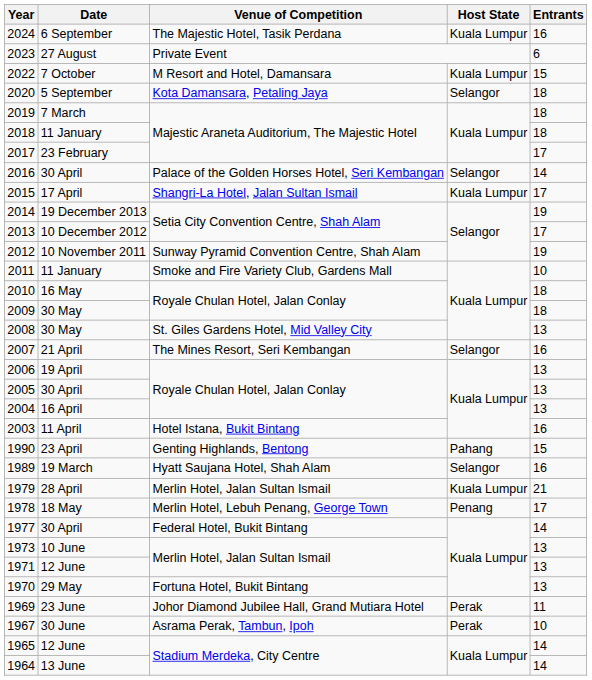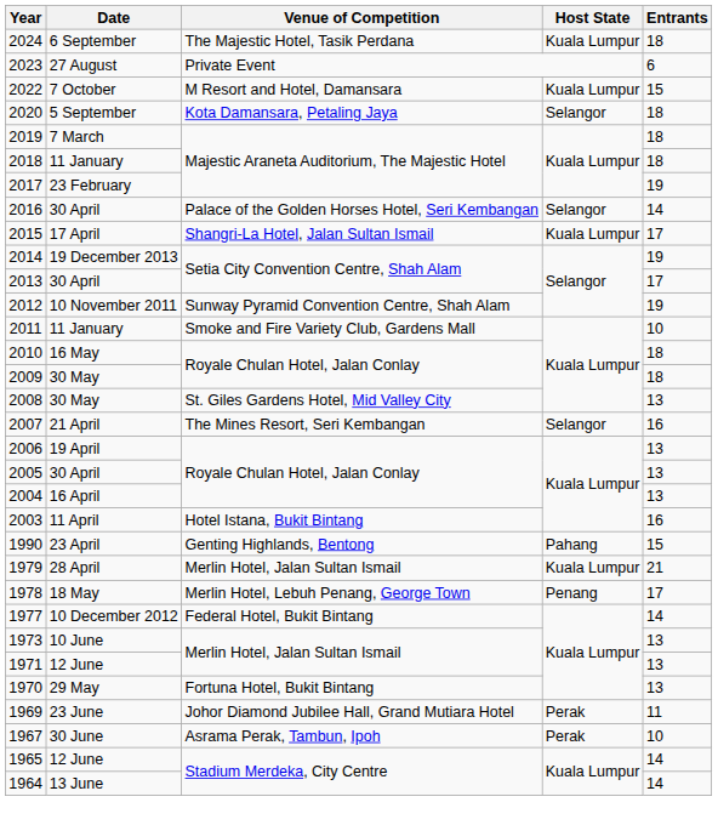2024 | Entrants: 16 -> 18
2017 | Entrants: 17 -> 19
2013 | Date: 10 December 2012 -> 30 April
- row: 1989 | 19 March | Hyatt Saujana Hotel, Shah Alam | Selangor | 16
1977 | Date: 30 April -> 10 December 2012
